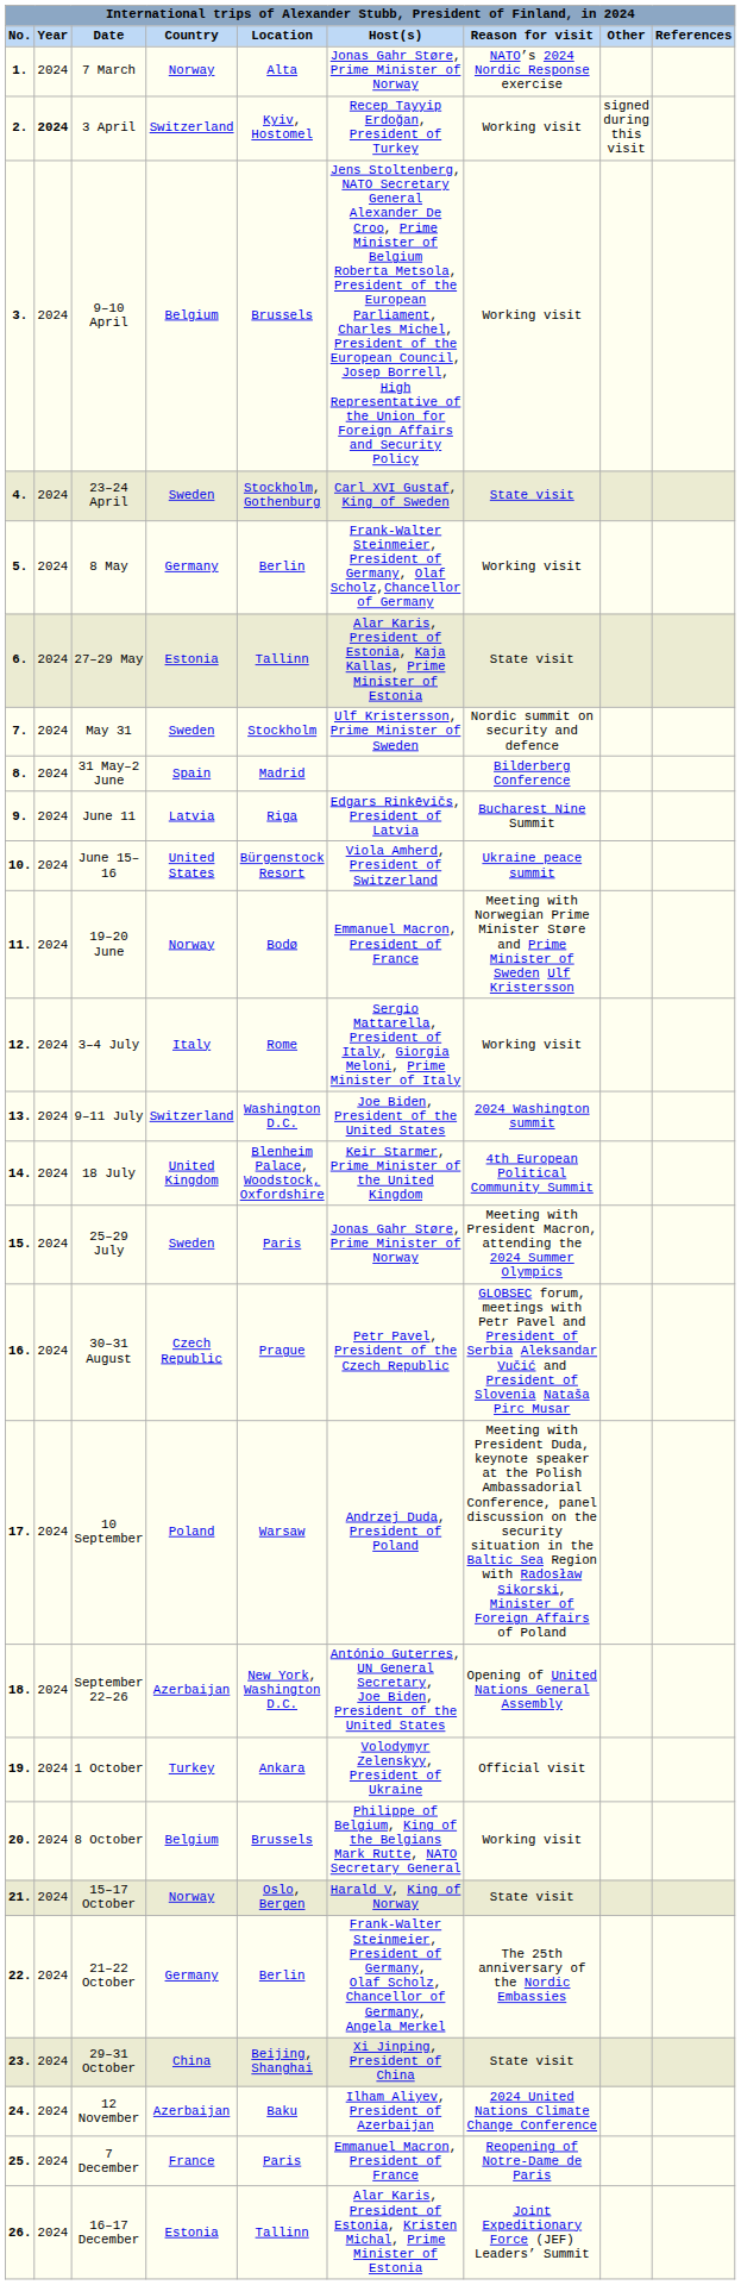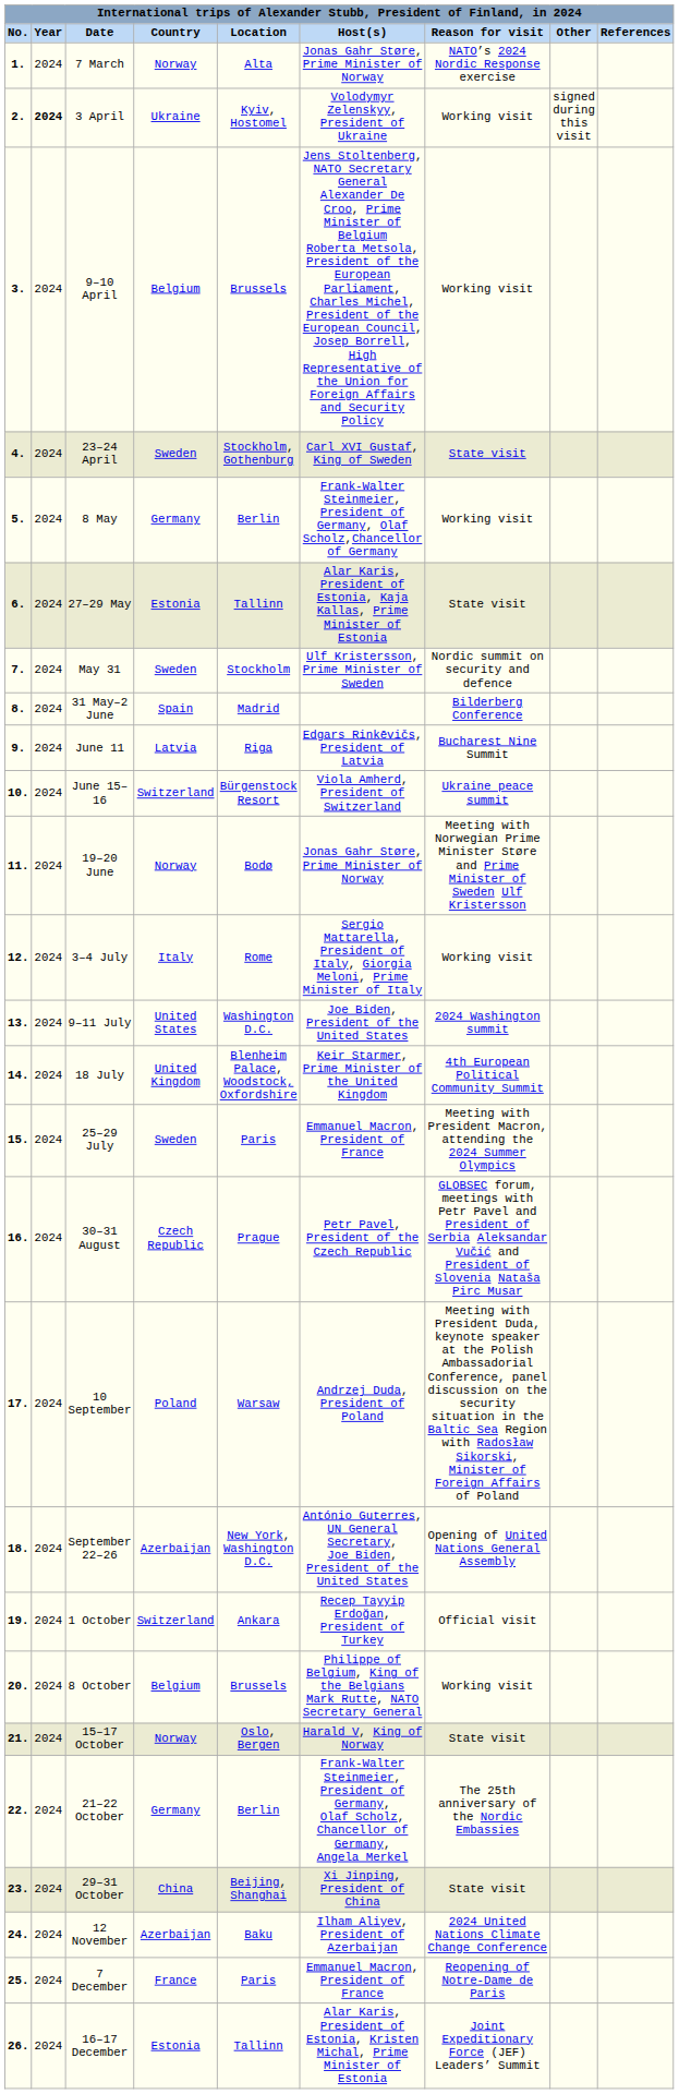3 April | Country: Switzerland -> Ukraine
3 April | Host(s): Recep Tayyip Erdoğan, President of Turkey -> Volodymyr Zelenskyy, President of Ukraine
June 15–16 | Country: United States -> Switzerland
19–20 June | Host(s): Emmanuel Macron, President of France -> Jonas Gahr Støre, Prime Minister of Norway
9–11 July | Country: Switzerland -> United States
25–29 July | Host(s): Jonas Gahr Støre, Prime Minister of Norway -> Emmanuel Macron, President of France
1 October | Country: Turkey -> Switzerland
1 October | Host(s): Volodymyr Zelenskyy, President of Ukraine -> Recep Tayyip Erdoğan, President of Turkey
